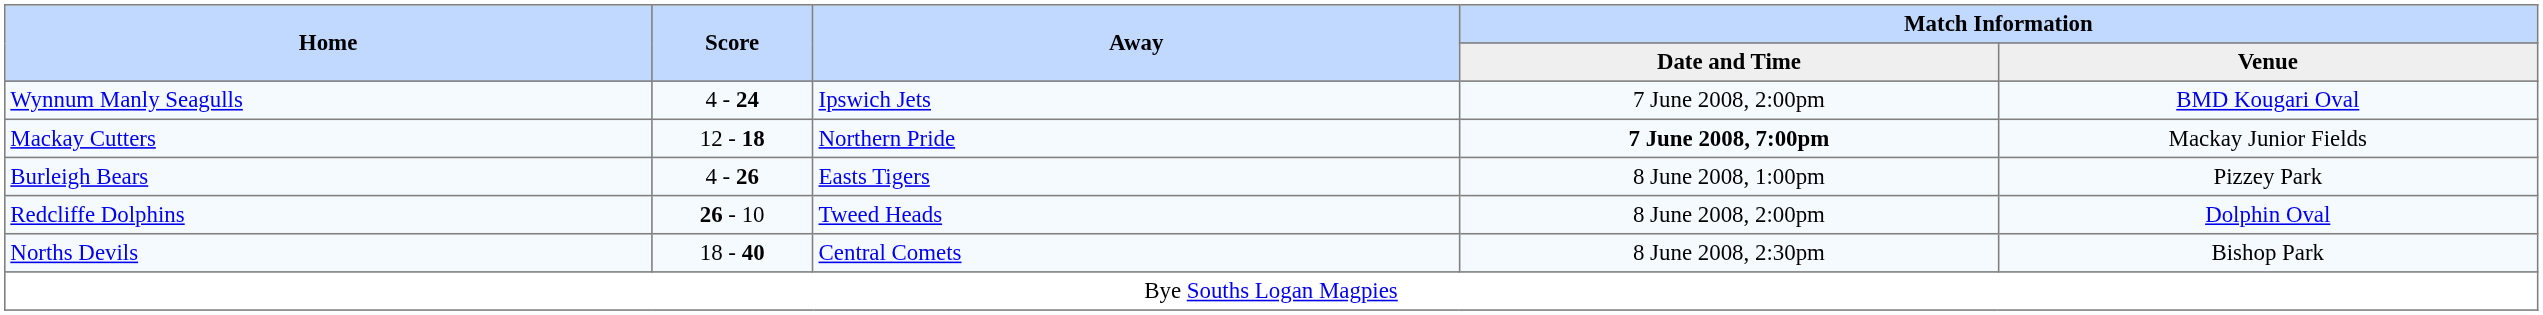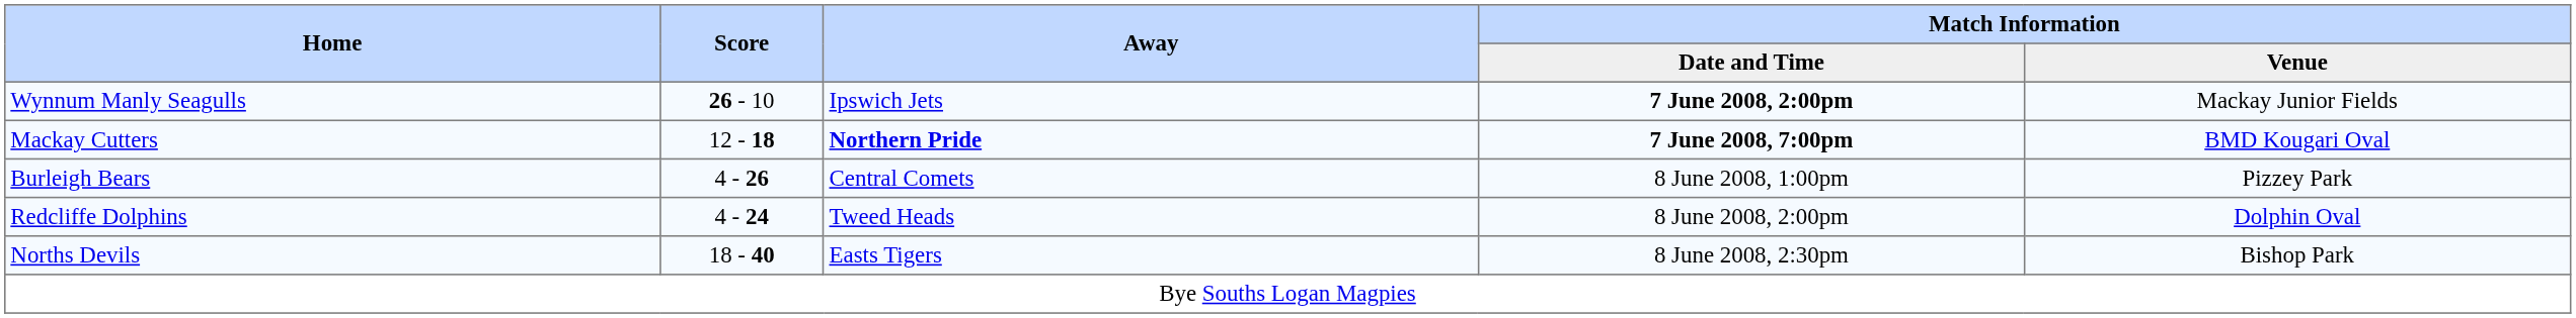Wynnum Manly Seagulls | Score: 4 - 24 -> 26 - 10
Wynnum Manly Seagulls | Match Information / Date and Time: normal -> bold
Wynnum Manly Seagulls | Match Information / Venue: BMD Kougari Oval -> Mackay Junior Fields
Mackay Cutters | Away: normal -> bold
Mackay Cutters | Match Information / Venue: Mackay Junior Fields -> BMD Kougari Oval
Burleigh Bears | Away: Easts Tigers -> Central Comets
Redcliffe Dolphins | Score: 26 - 10 -> 4 - 24
Norths Devils | Away: Central Comets -> Easts Tigers
